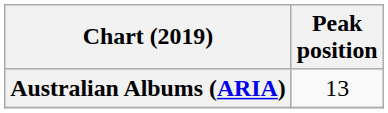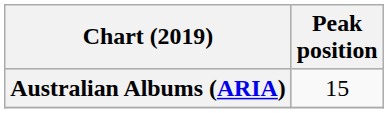Australian Albums (ARIA) | Peak position: 13 -> 15
